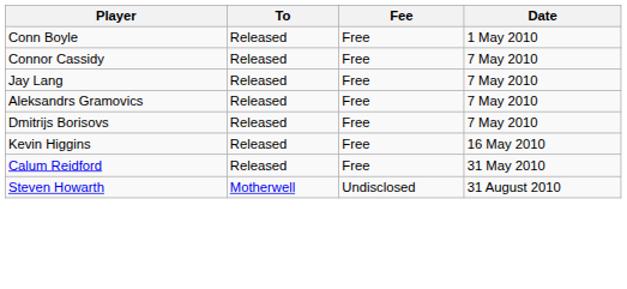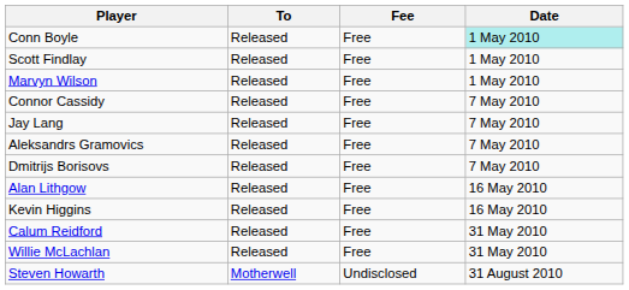Conn Boyle | Date: no background -> paleturquoise background
+ row: Scott Findlay | Released | Free | 1 May 2010
+ row: Marvyn Wilson | Released | Free | 1 May 2010
+ row: Alan Lithgow | Released | Free | 16 May 2010
+ row: Willie McLachlan | Released | Free | 31 May 2010
